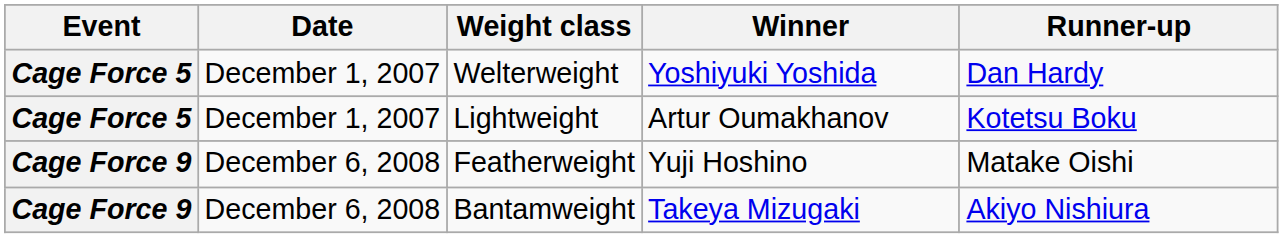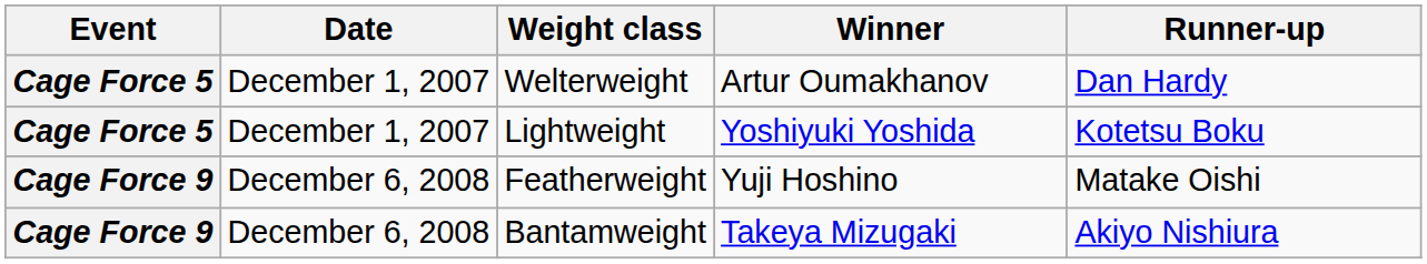Welterweight | Winner: Yoshiyuki Yoshida -> Artur Oumakhanov
Lightweight | Winner: Artur Oumakhanov -> Yoshiyuki Yoshida
